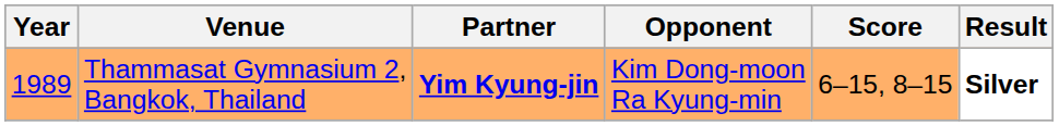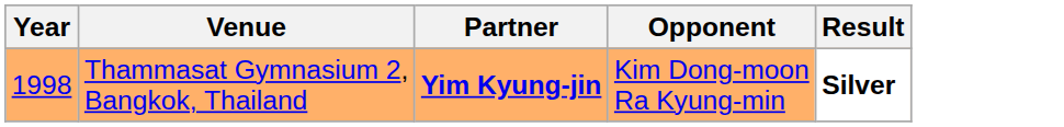- column: Score | 6–15, 8–15
Thammasat Gymnasium 2, Bangkok, Thailand | Year: 1989 -> 1998
